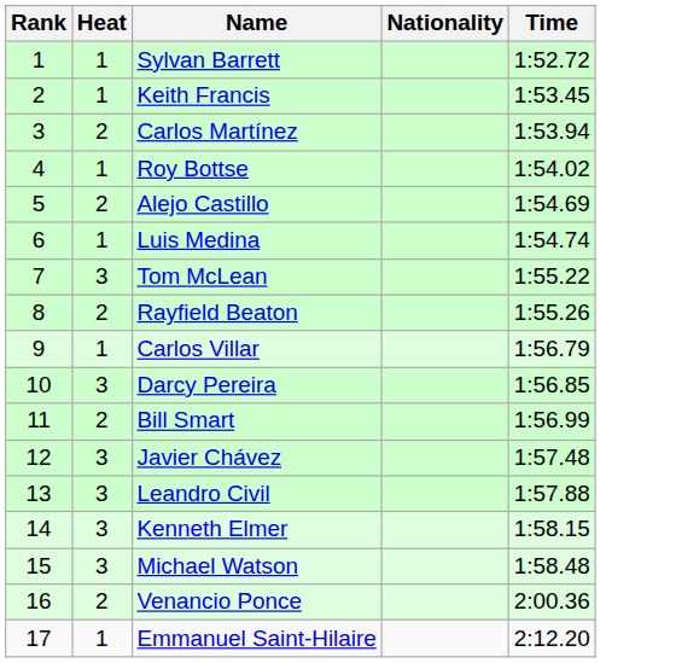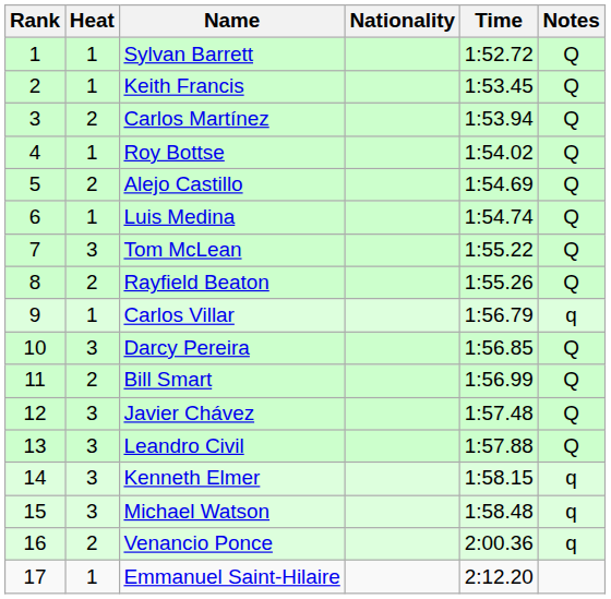+ column: Notes | Q | Q | Q | Q | Q | Q | Q | Q | q | Q | Q | Q | Q | q | q | q
